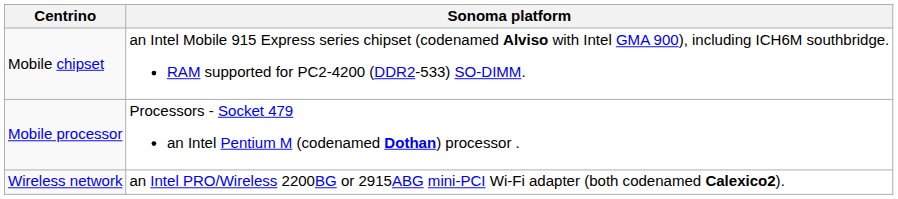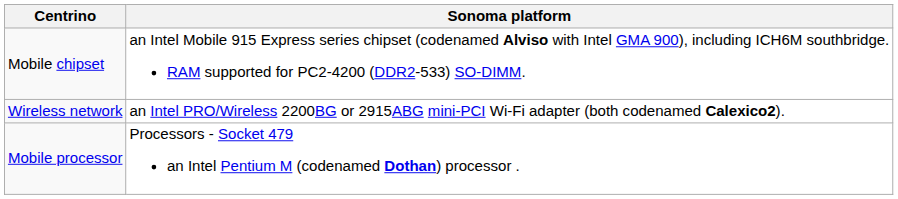rows swapped: Mobile processor <-> Wireless network
